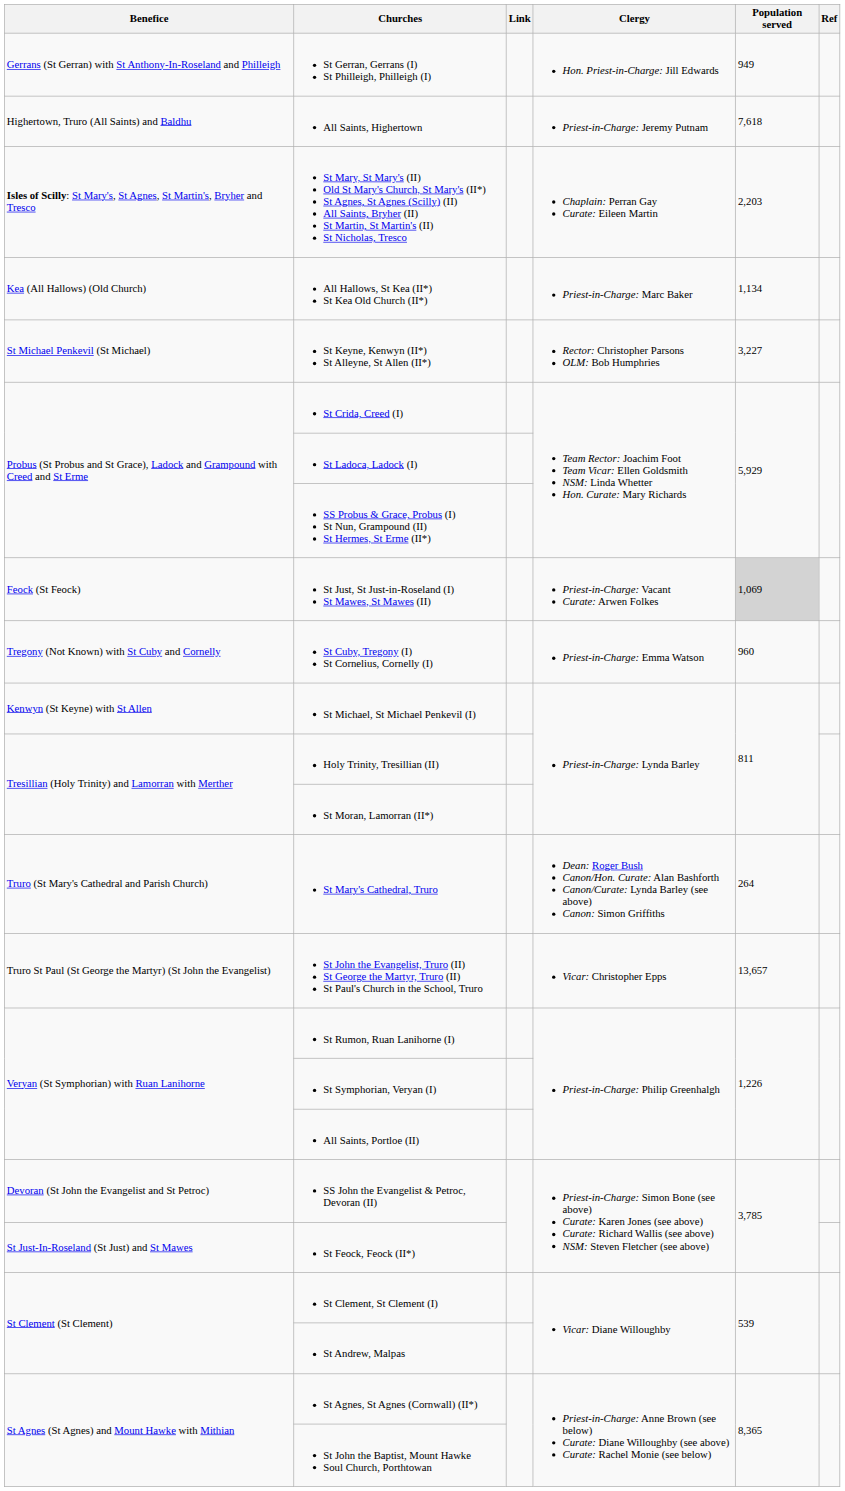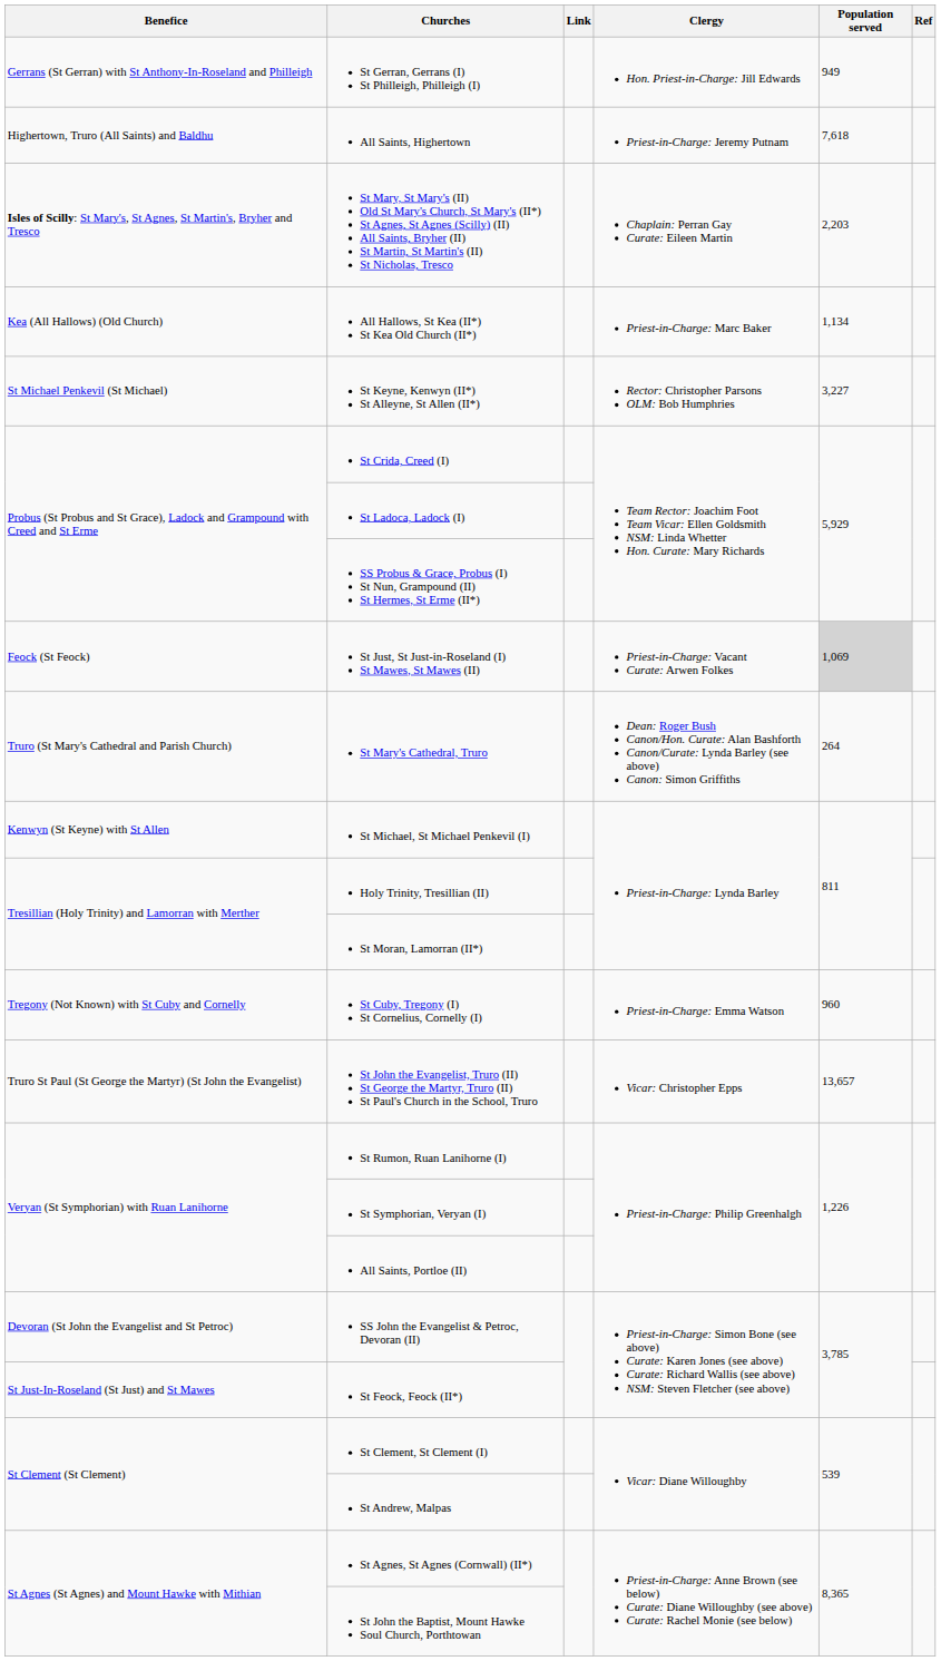rows swapped: St Cuby, Tregony (I) St Cornelius, Cornelly (I) <-> St Mary's Cathedral, Truro
